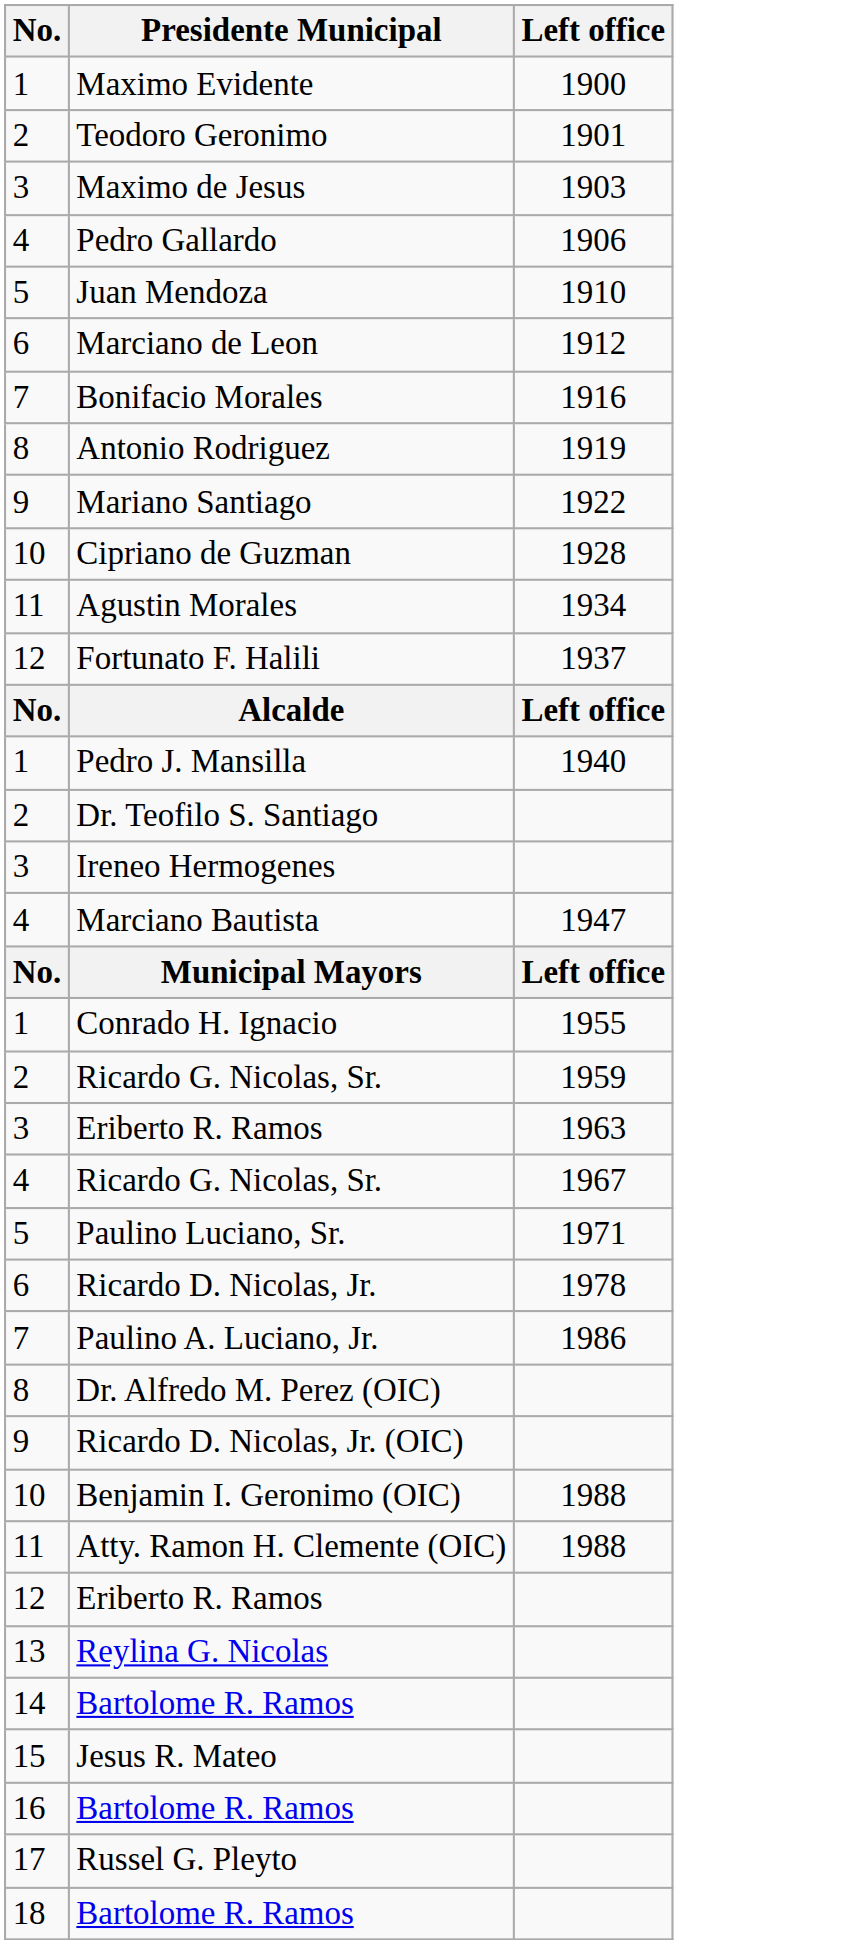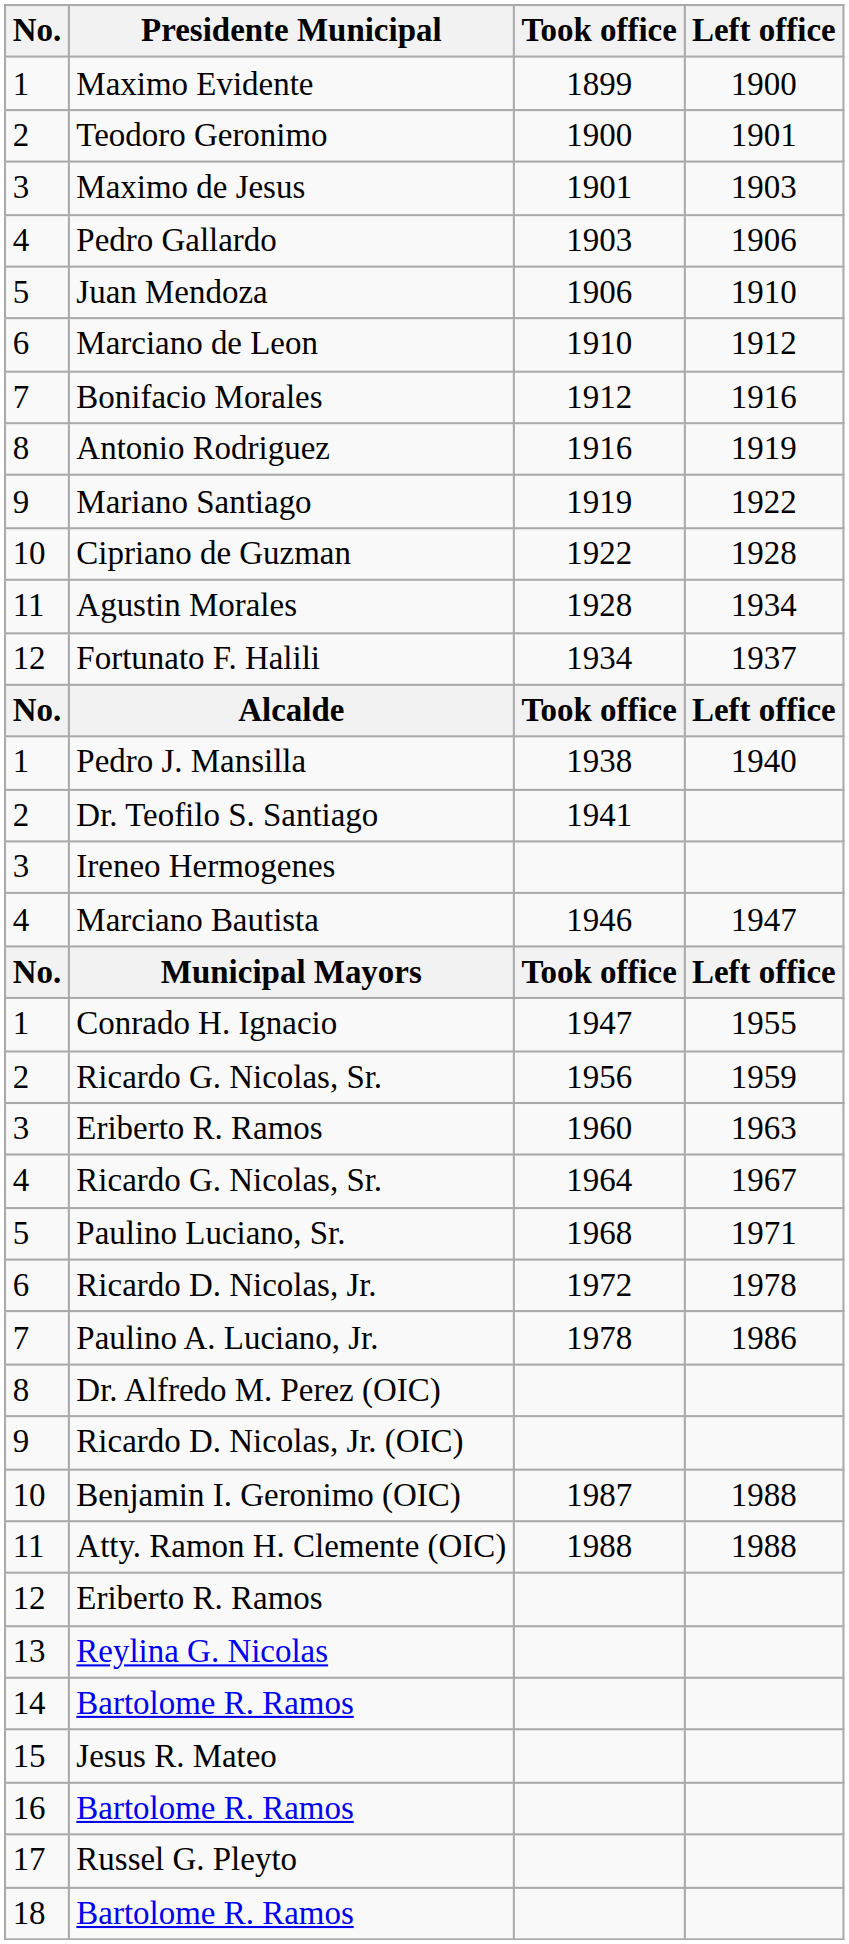+ column: Took office | 1899 | 1900 | 1901 | 1903 | 1906 | 1910 | 1912 | 1916 | 1919 | 1922 | 1928 | 1934 | Took office | 1938 | 1941 | 1946 | Took office | 1947 | 1956 | 1960 | 1964 | 1968 | 1972 | 1978 | 1987 | 1988
